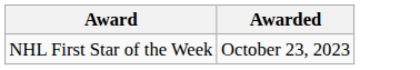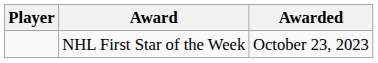+ column: Player
